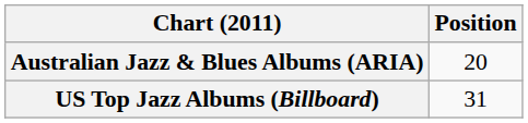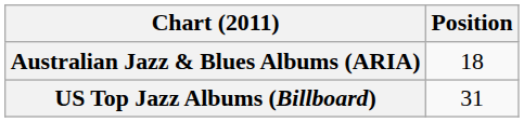Australian Jazz & Blues Albums (ARIA) | Position: 20 -> 18
